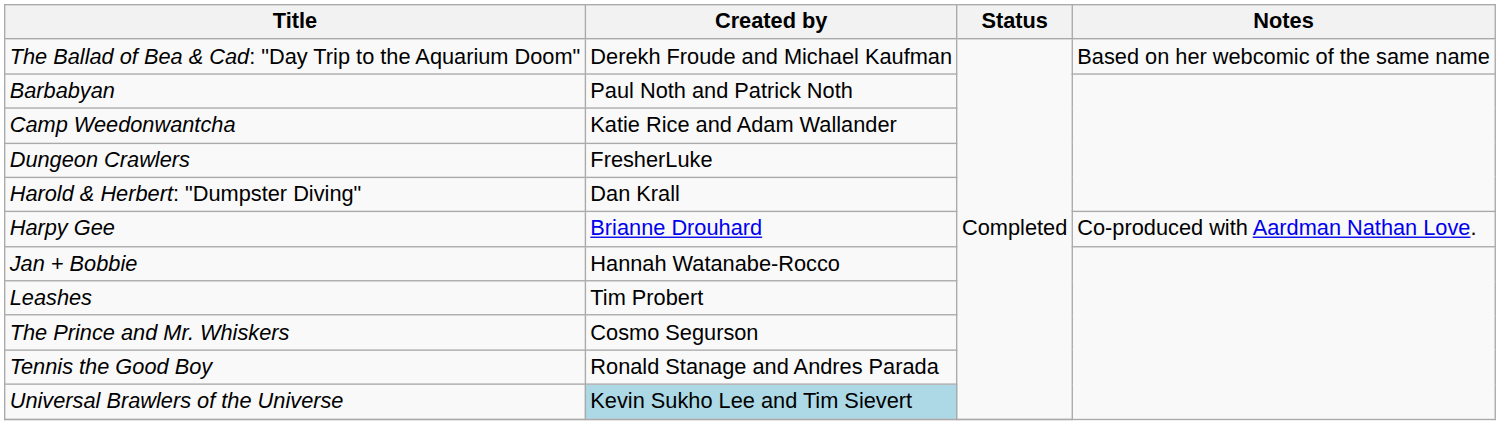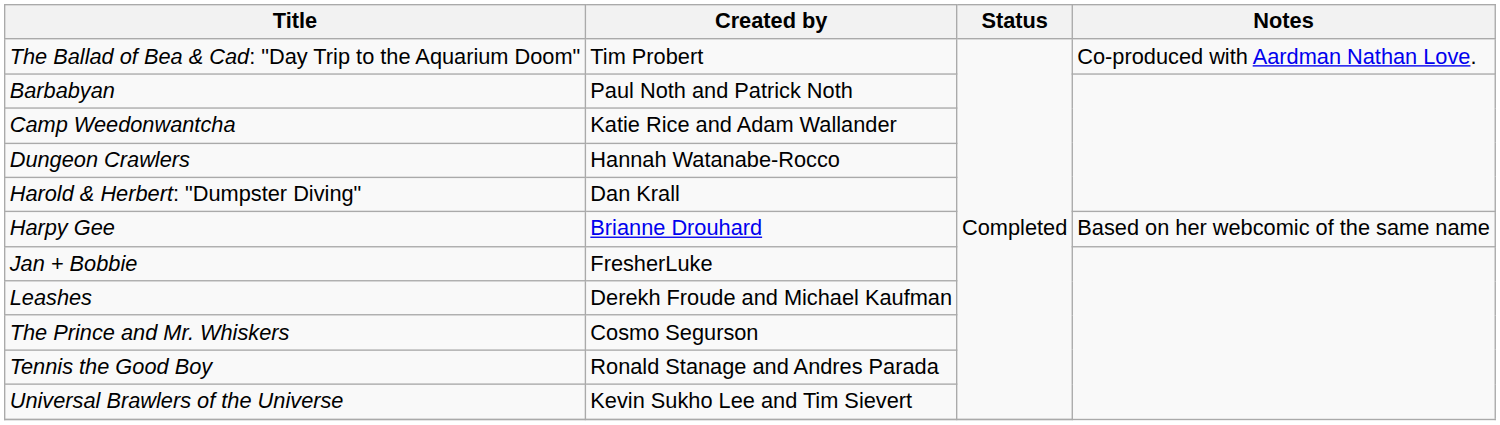The Ballad of Bea & Cad: "Day Trip to the Aquarium Doom" | Created by: Derekh Froude and Michael Kaufman -> Tim Probert
The Ballad of Bea & Cad: "Day Trip to the Aquarium Doom" | Notes: Based on her webcomic of the same name -> Co-produced with Aardman Nathan Love.
Dungeon Crawlers | Created by: FresherLuke -> Hannah Watanabe-Rocco
Harpy Gee | Notes: Co-produced with Aardman Nathan Love. -> Based on her webcomic of the same name
Jan + Bobbie | Created by: Hannah Watanabe-Rocco -> FresherLuke
Leashes | Created by: Tim Probert -> Derekh Froude and Michael Kaufman
Universal Brawlers of the Universe | Created by: lightblue background -> no background
